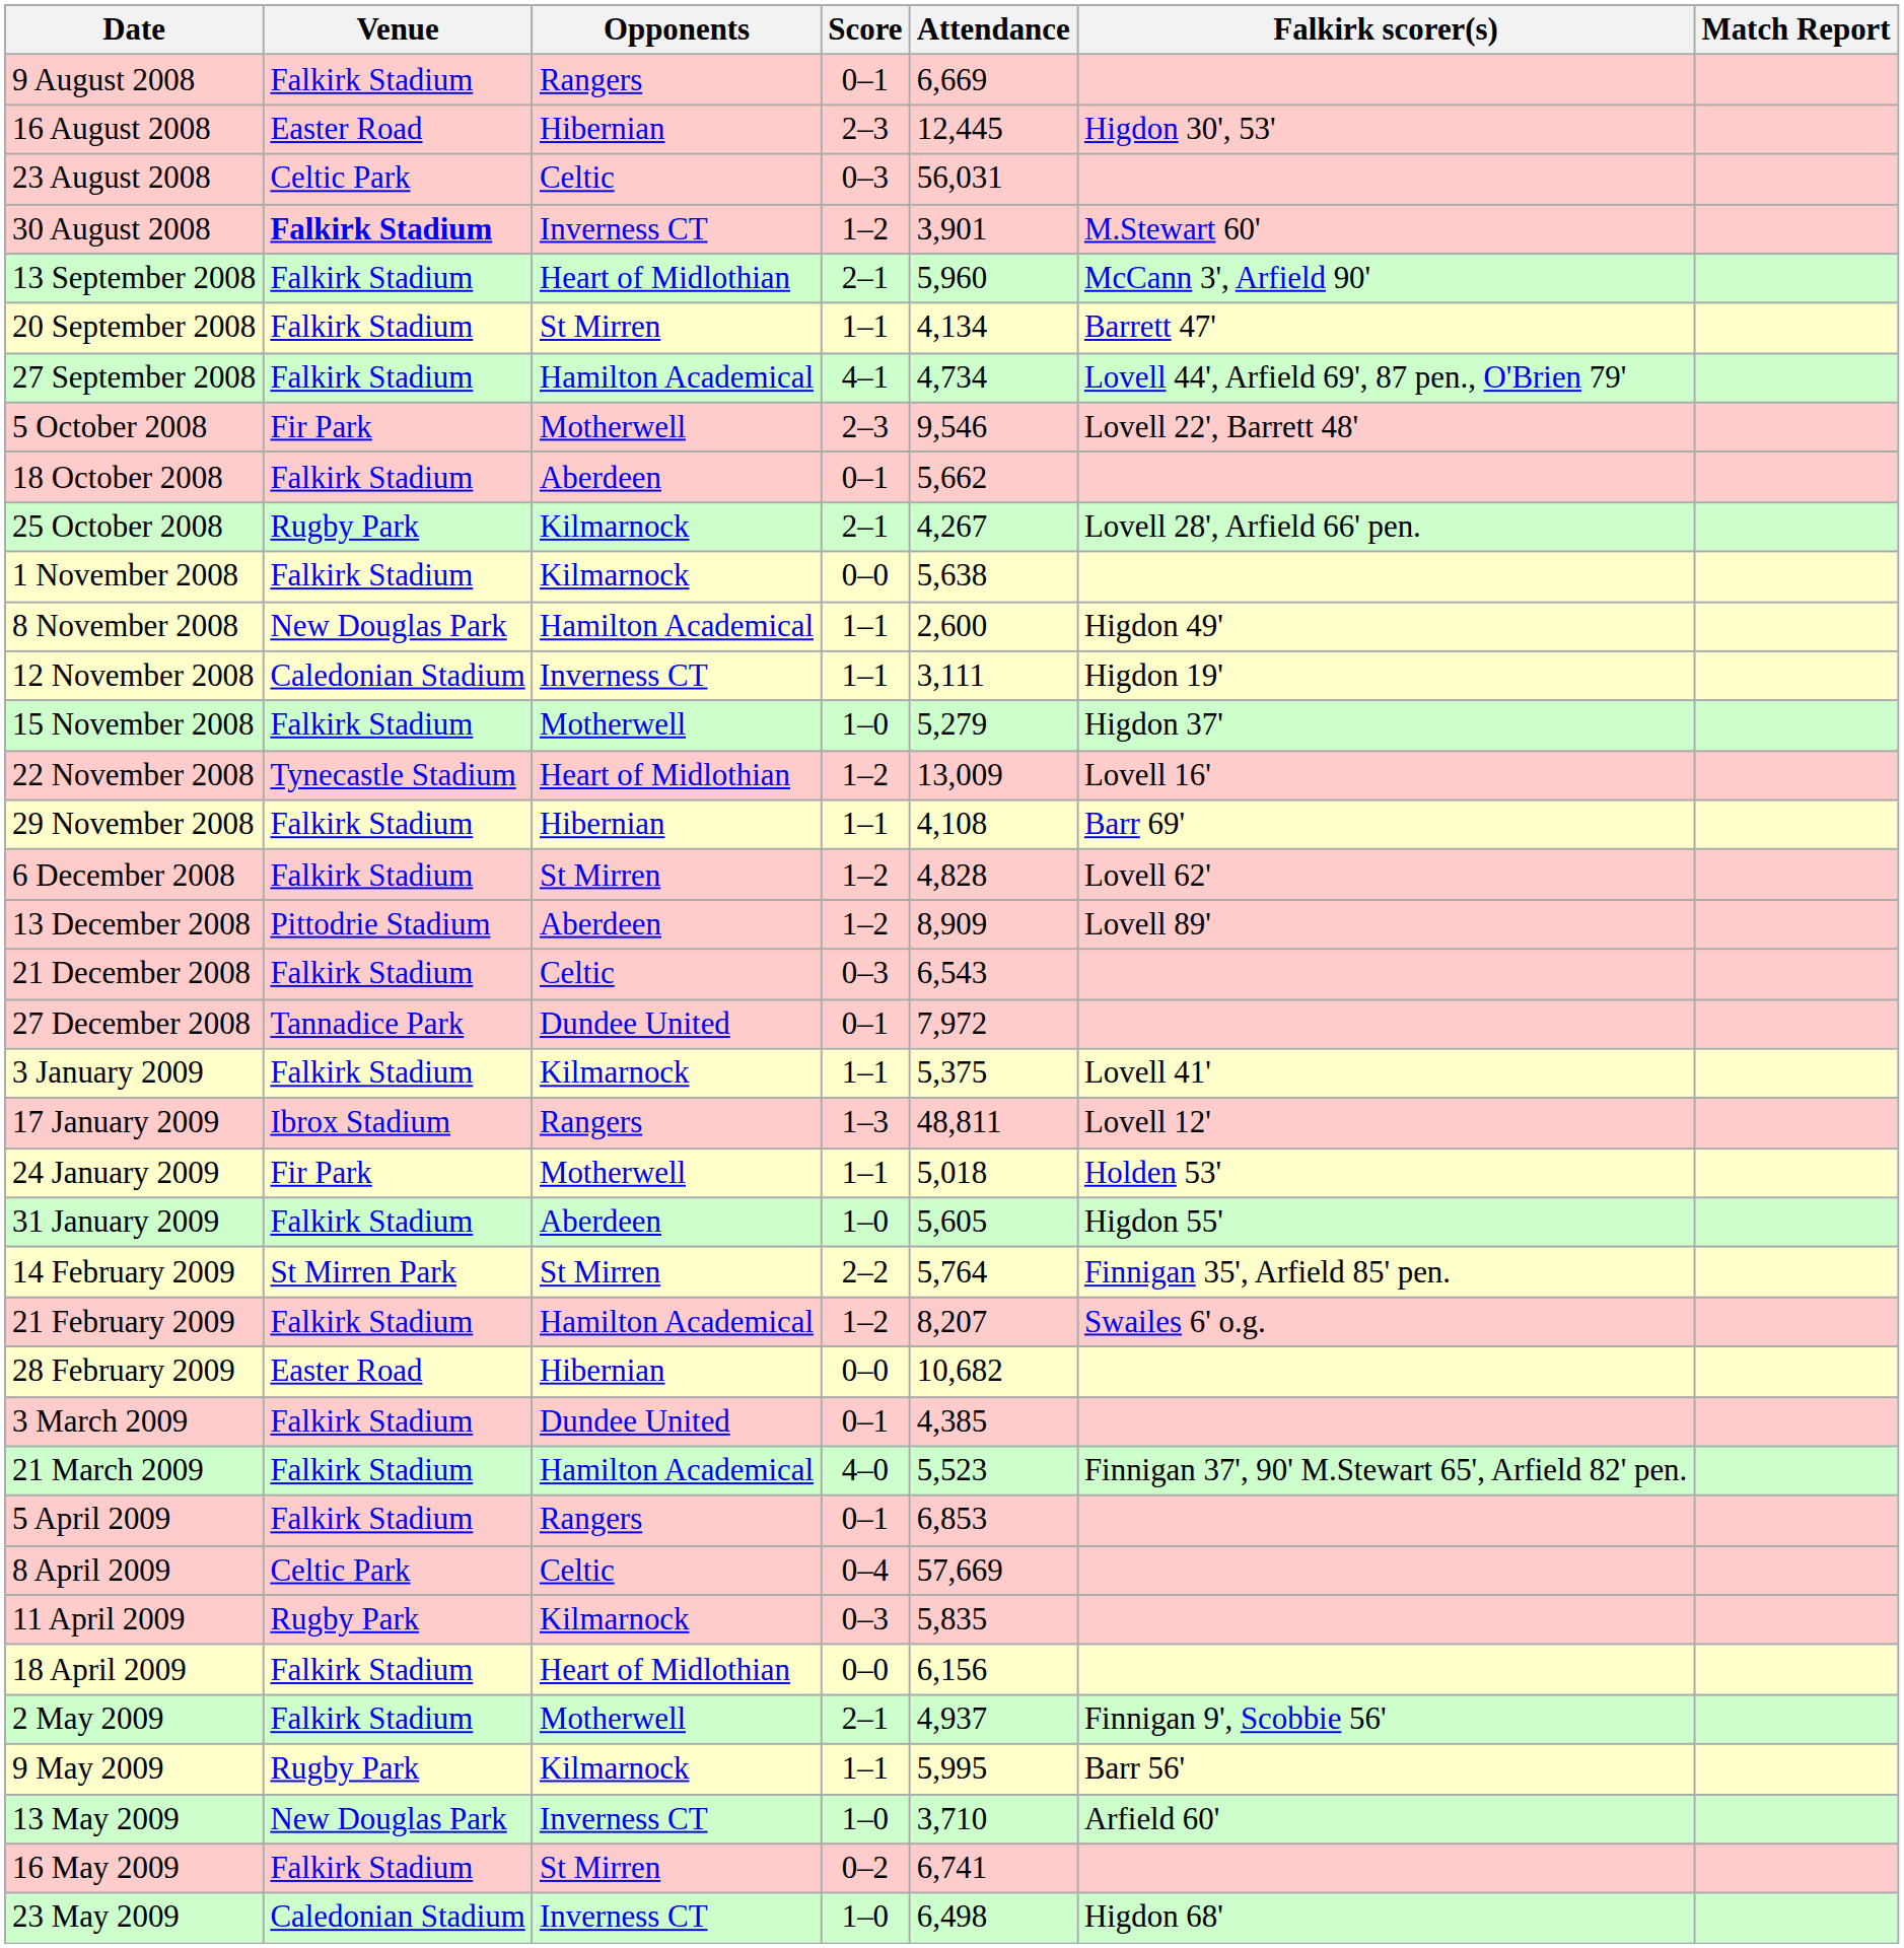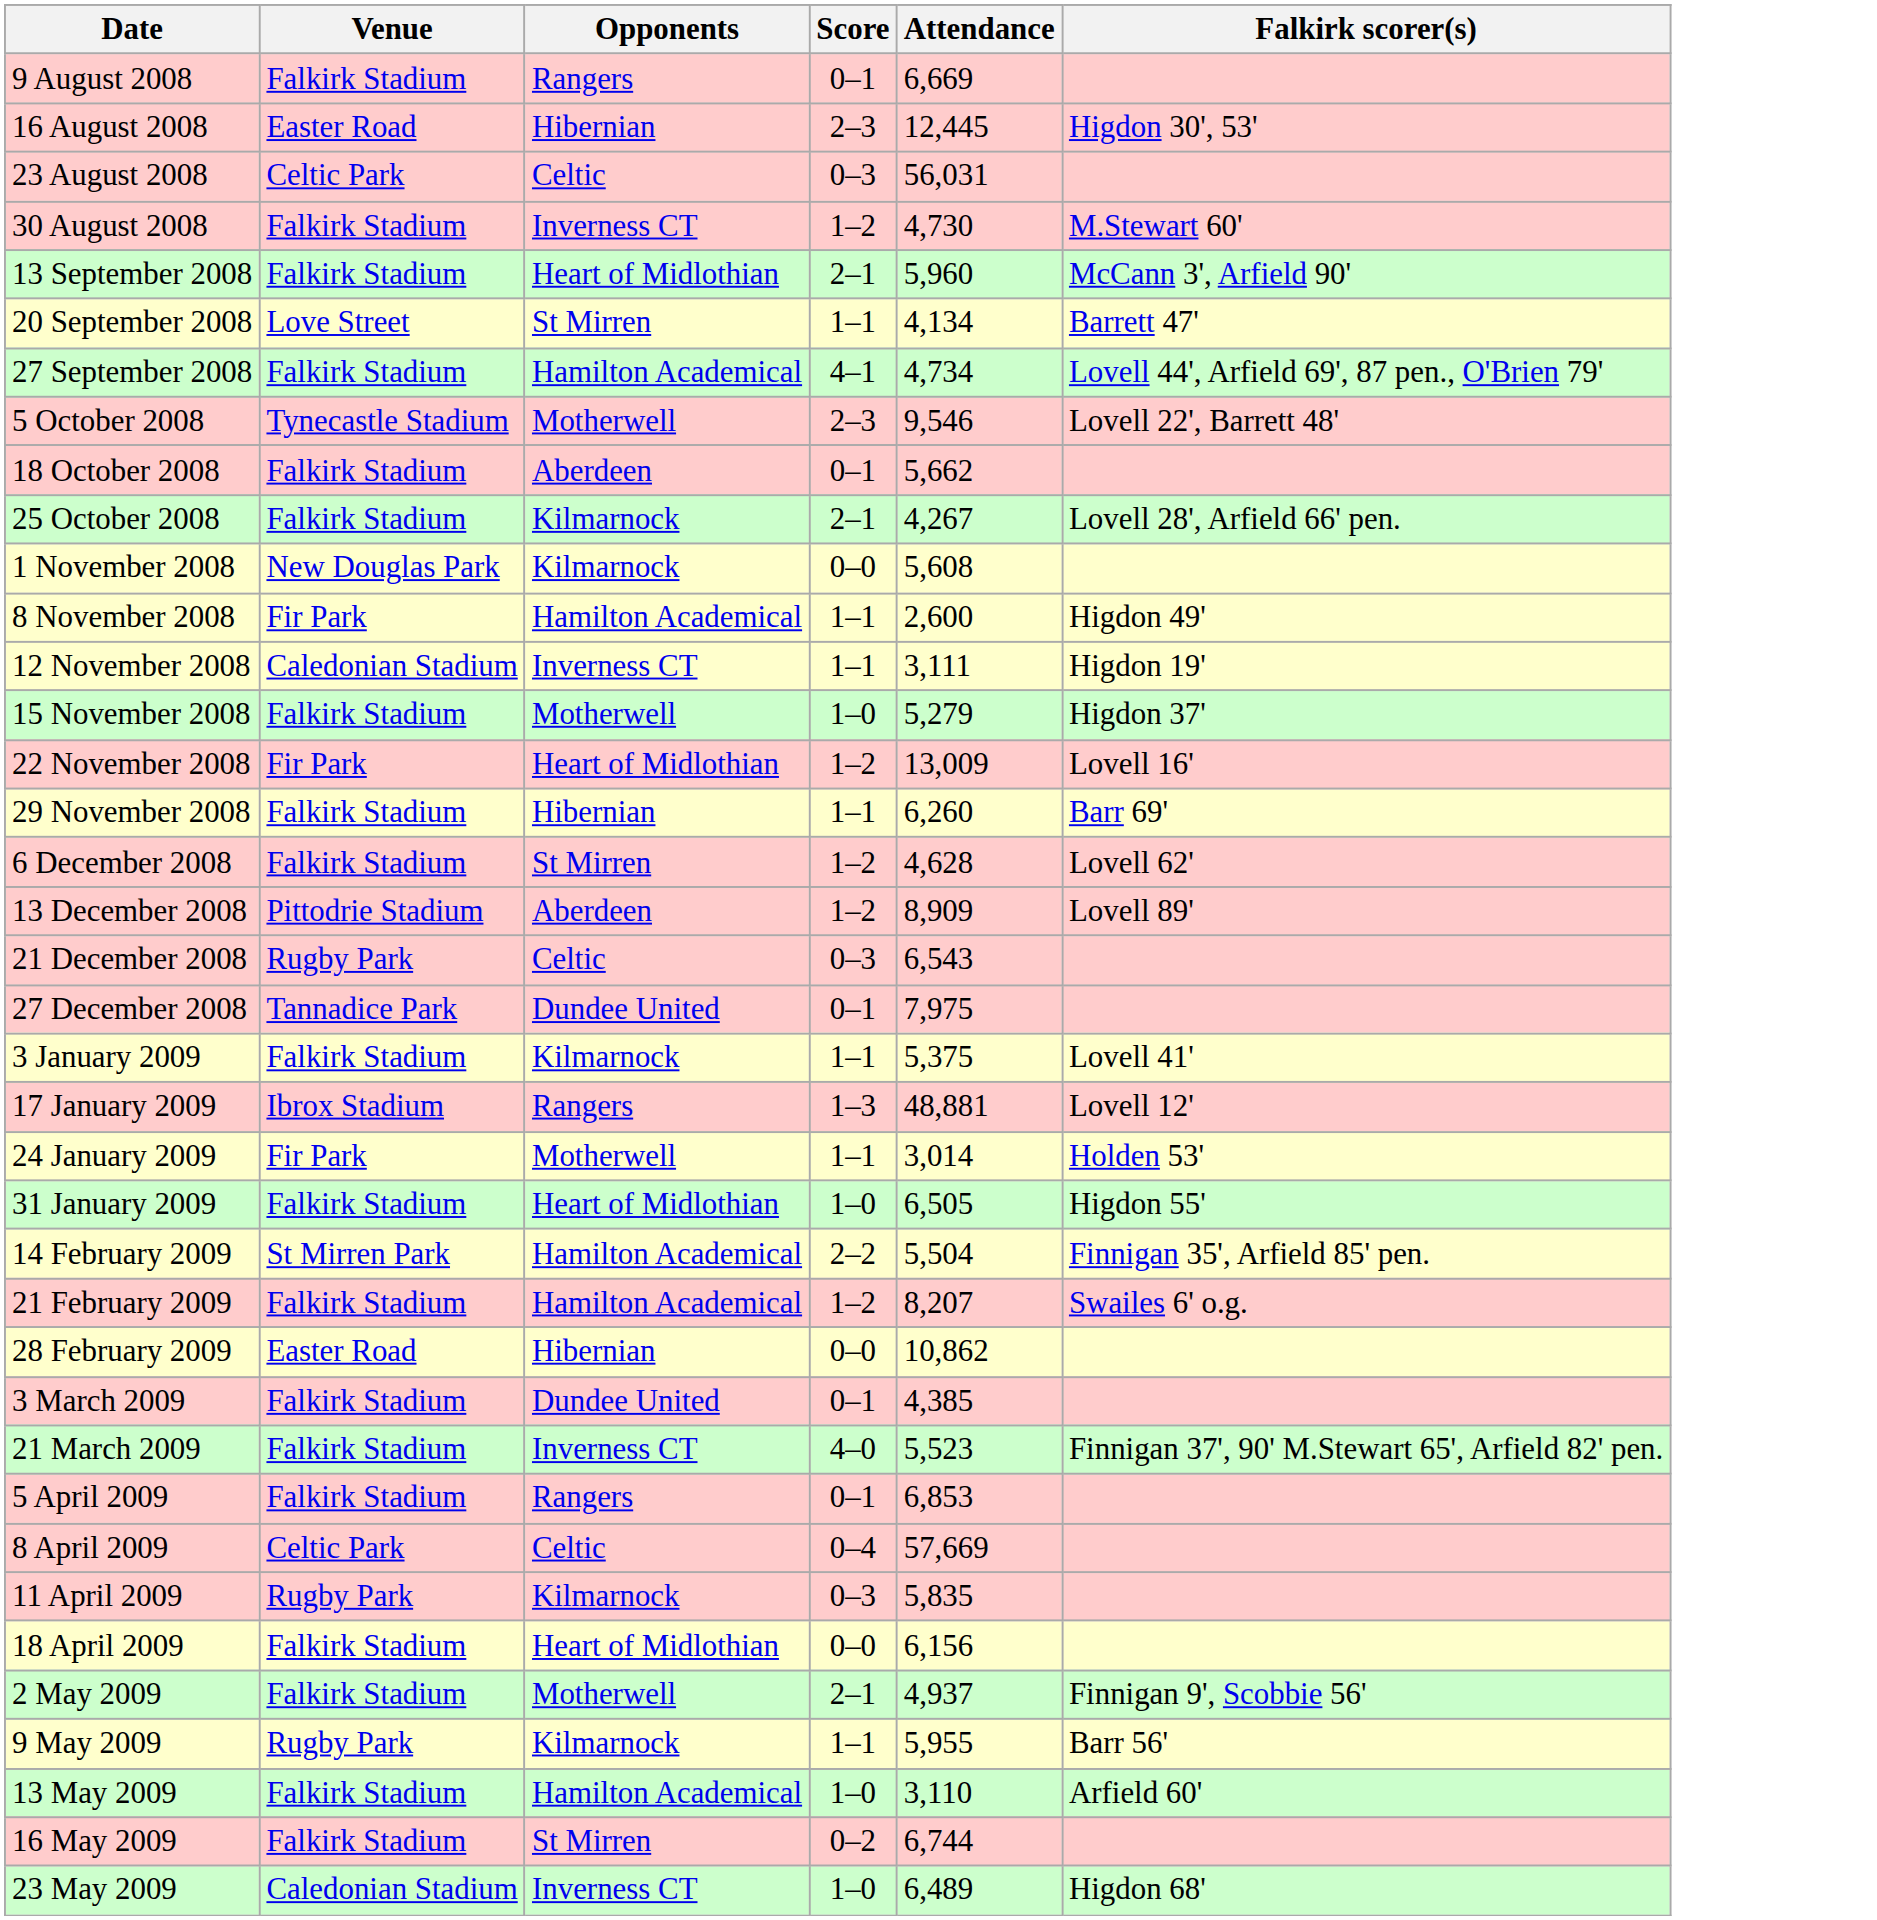- column: Match Report
30 August 2008 | Venue: bold -> normal
30 August 2008 | Attendance: 3,901 -> 4,730
20 September 2008 | Venue: Falkirk Stadium -> Love Street
5 October 2008 | Venue: Fir Park -> Tynecastle Stadium
25 October 2008 | Venue: Rugby Park -> Falkirk Stadium
1 November 2008 | Venue: Falkirk Stadium -> New Douglas Park
1 November 2008 | Attendance: 5,638 -> 5,608
8 November 2008 | Venue: New Douglas Park -> Fir Park
22 November 2008 | Venue: Tynecastle Stadium -> Fir Park
29 November 2008 | Attendance: 4,108 -> 6,260
6 December 2008 | Attendance: 4,828 -> 4,628
21 December 2008 | Venue: Falkirk Stadium -> Rugby Park
27 December 2008 | Attendance: 7,972 -> 7,975
17 January 2009 | Attendance: 48,811 -> 48,881
24 January 2009 | Attendance: 5,018 -> 3,014
31 January 2009 | Opponents: Aberdeen -> Heart of Midlothian
31 January 2009 | Attendance: 5,605 -> 6,505
14 February 2009 | Opponents: St Mirren -> Hamilton Academical
14 February 2009 | Attendance: 5,764 -> 5,504
28 February 2009 | Attendance: 10,682 -> 10,862
21 March 2009 | Opponents: Hamilton Academical -> Inverness CT
9 May 2009 | Attendance: 5,995 -> 5,955
13 May 2009 | Venue: New Douglas Park -> Falkirk Stadium
13 May 2009 | Opponents: Inverness CT -> Hamilton Academical
13 May 2009 | Attendance: 3,710 -> 3,110
16 May 2009 | Attendance: 6,741 -> 6,744
23 May 2009 | Attendance: 6,498 -> 6,489
